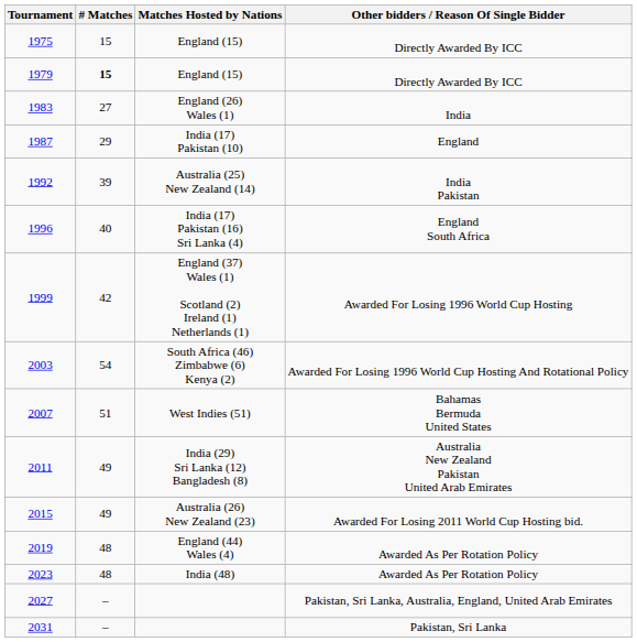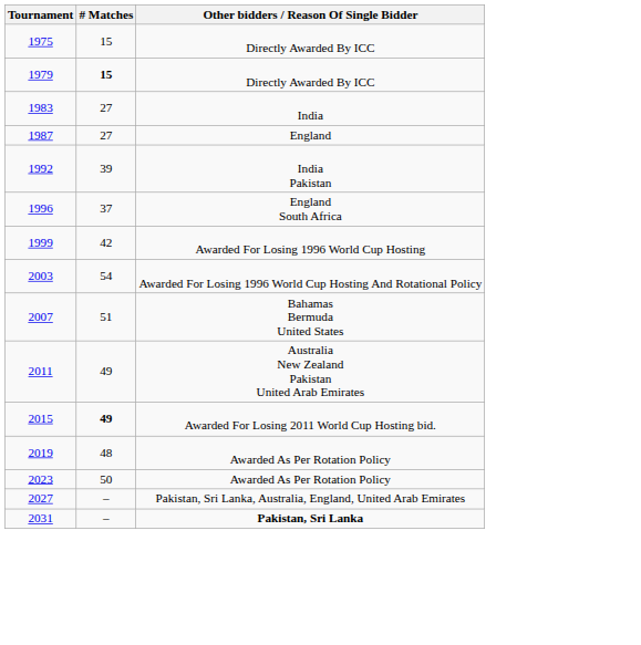- column: Matches Hosted by Nations | England (15) | England (15) | England (26) Wales (1) | India (17) Pakistan (10) | Australia (25) New Zealand (14) | India (17) Pakistan (16) Sri Lanka (4) | England (37) Wales (1) Scotland (2) Ireland (1) Netherlands (1) | South Africa (46) Zimbabwe (6) Kenya (2) | West Indies (51) | India (29) Sri Lanka (12) Bangladesh (8) | Australia (26) New Zealand (23) | England (44) Wales (4) | India (48)
1987 | # Matches: 29 -> 27
1996 | # Matches: 40 -> 37
2015 | # Matches: normal -> bold
2023 | # Matches: 48 -> 50
2031 | Other bidders / Reason Of Single Bidder: normal -> bold
